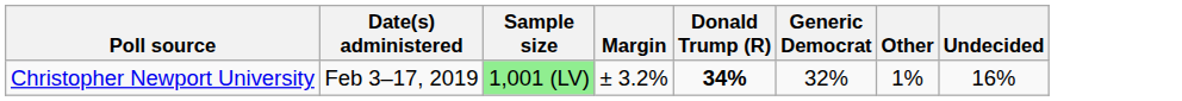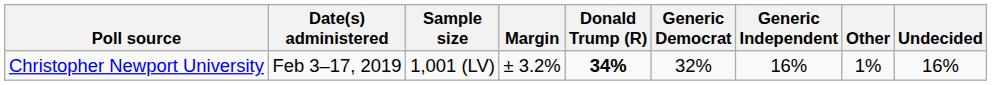+ column: Generic Independent | 16%
Christopher Newport University | Sample size: lightgreen background -> no background
